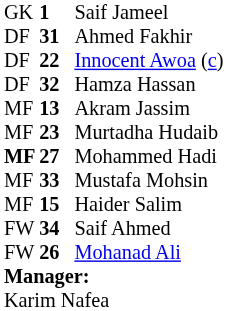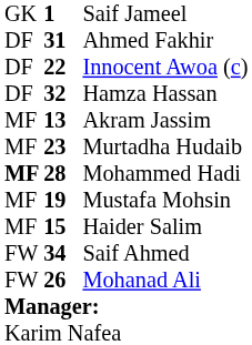Mohammed Hadi | column 2: 27 -> 28
Mustafa Mohsin | column 2: 33 -> 19
